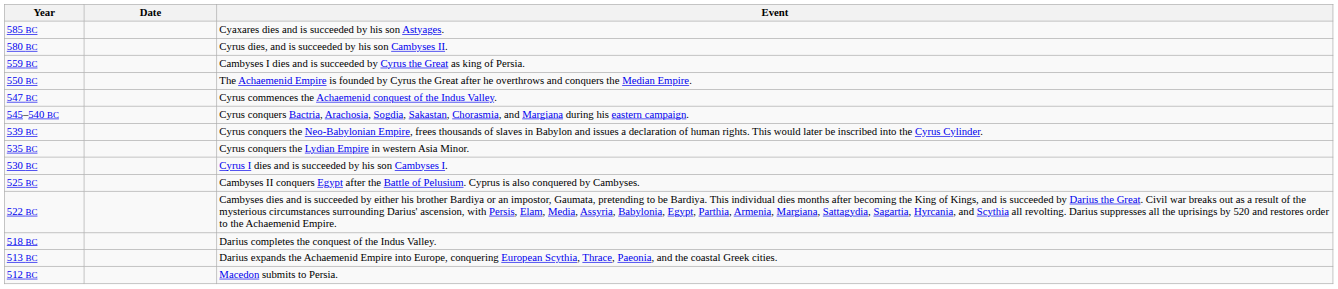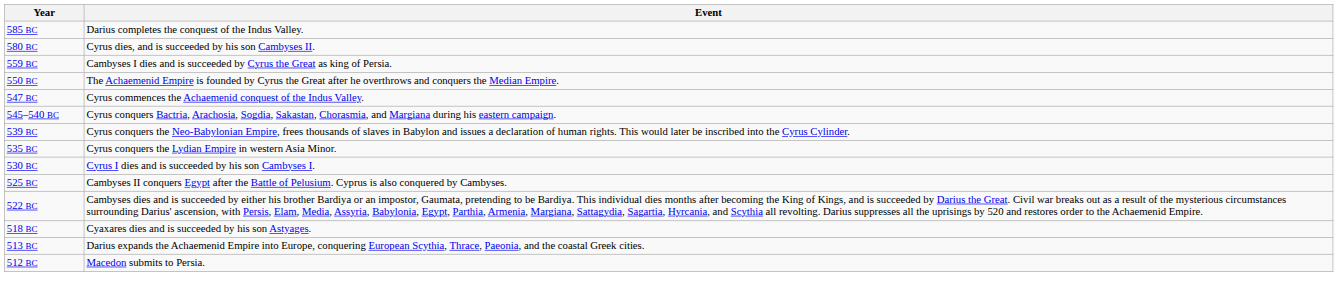- column: Date
585 BC | Event: Cyaxares dies and is succeeded by his son Astyages. -> Darius completes the conquest of the Indus Valley.
518 BC | Event: Darius completes the conquest of the Indus Valley. -> Cyaxares dies and is succeeded by his son Astyages.
